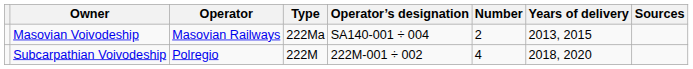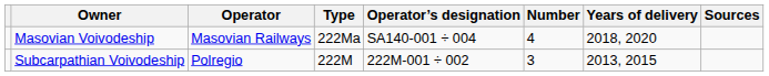Masovian Voivodeship | Number: 2 -> 4
Masovian Voivodeship | Years of delivery: 2013, 2015 -> 2018, 2020
Subcarpathian Voivodeship | Number: 4 -> 3
Subcarpathian Voivodeship | Years of delivery: 2018, 2020 -> 2013, 2015
